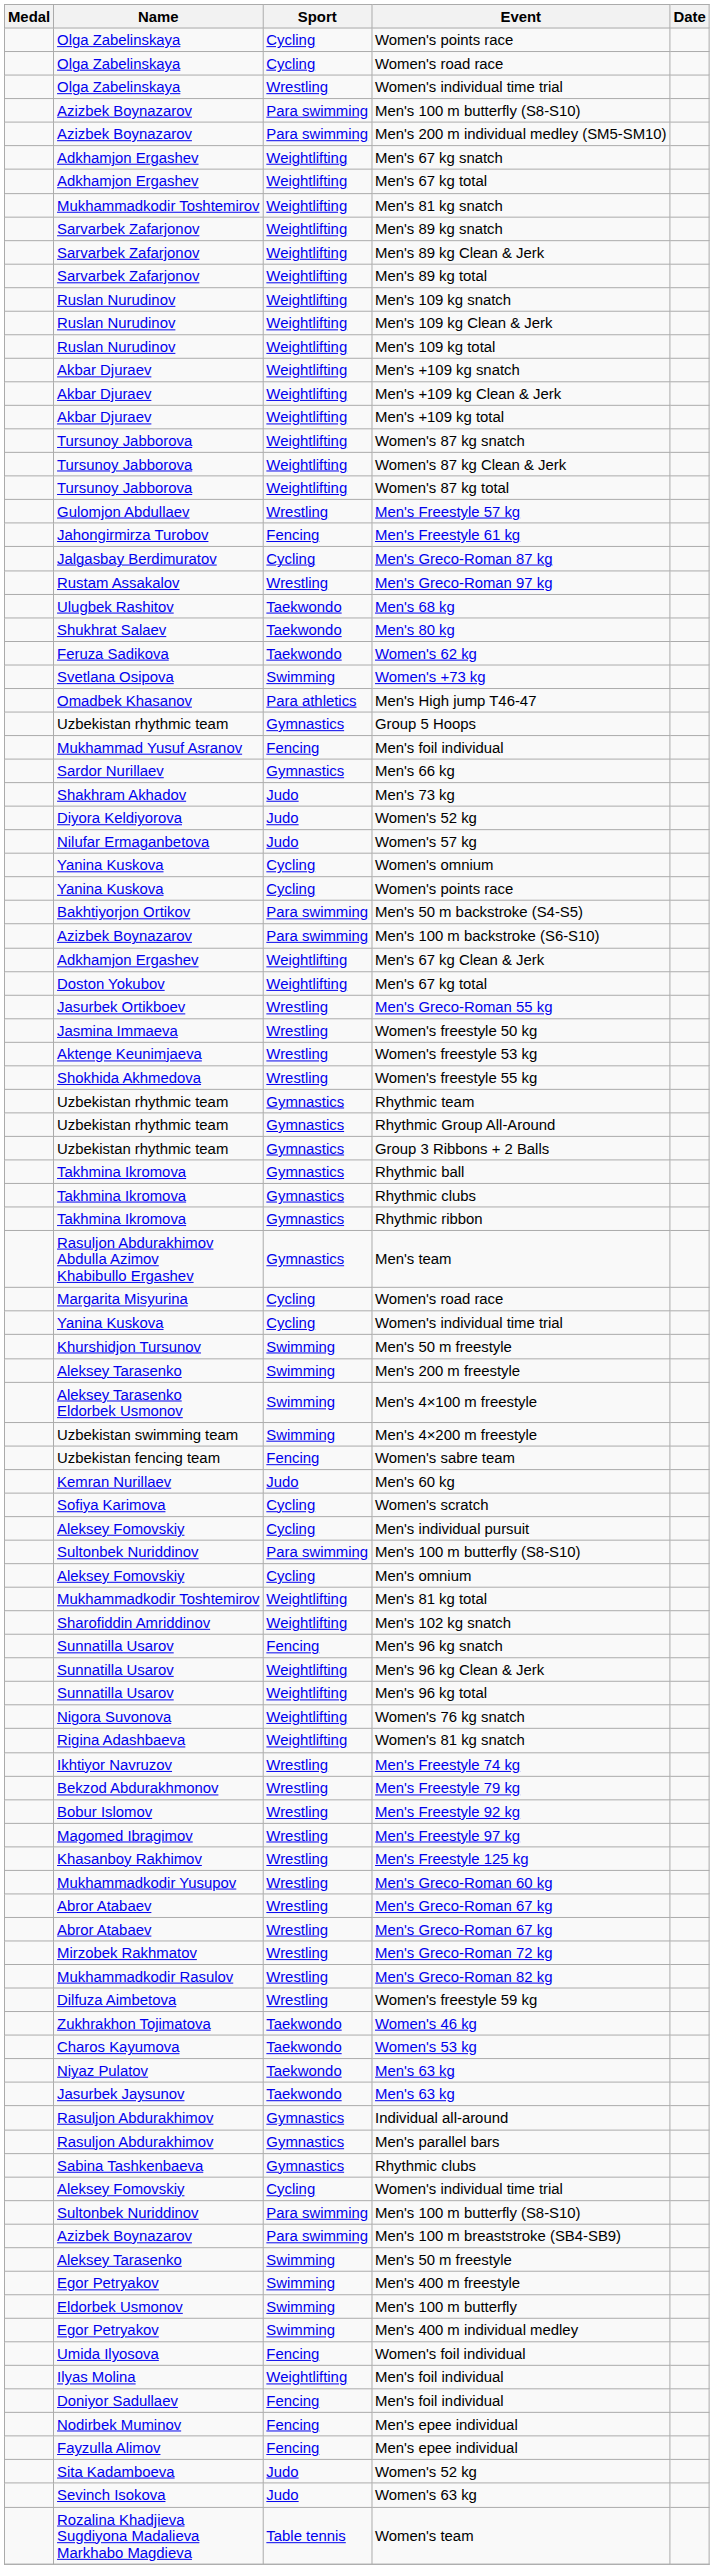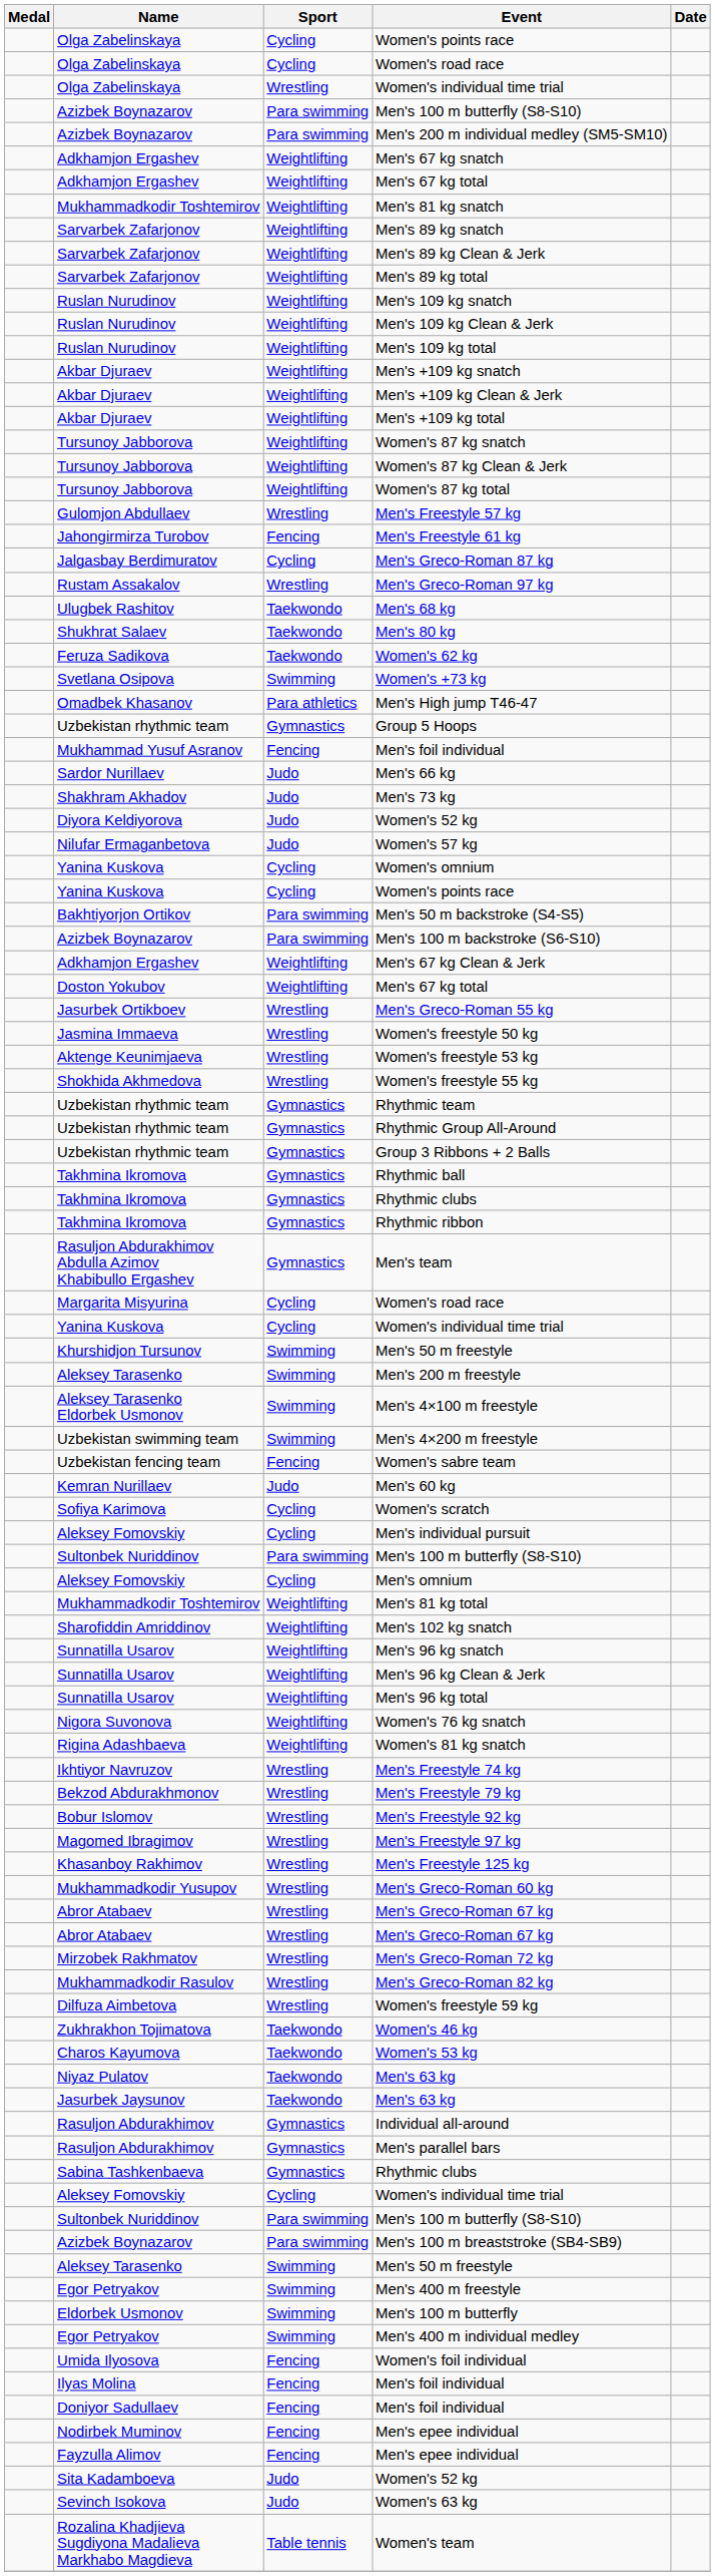Men's 66 kg | Sport: Gymnastics -> Judo
Men's 96 kg snatch | Sport: Fencing -> Weightlifting
Ilyas Molina / Men's foil individual | Sport: Weightlifting -> Fencing
